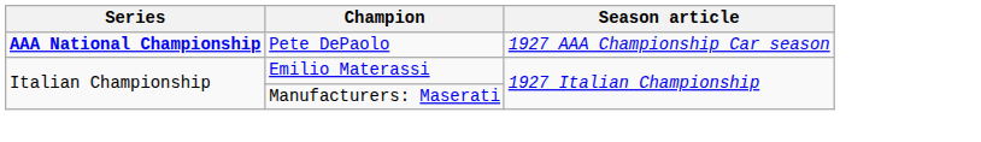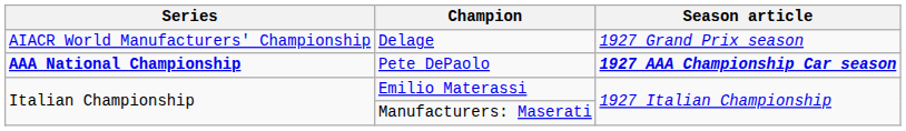+ row: AIACR World Manufacturers' Championship | Delage | 1927 Grand Prix season
Pete DePaolo | Season article: normal -> bold
